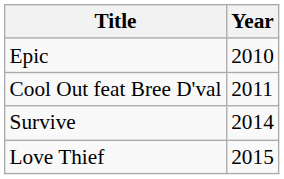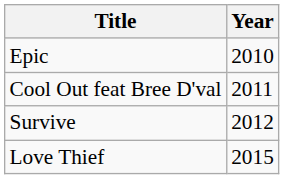Survive | Year: 2014 -> 2012
